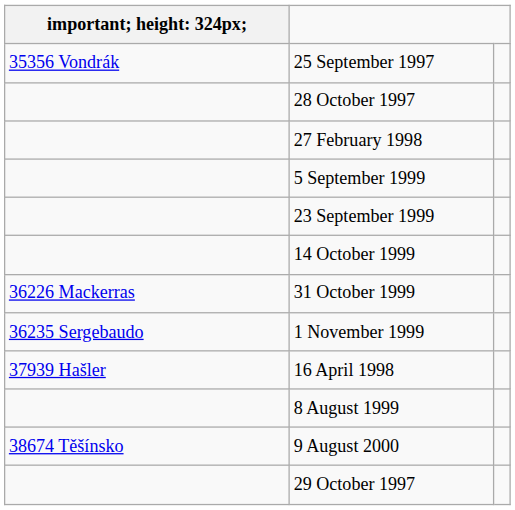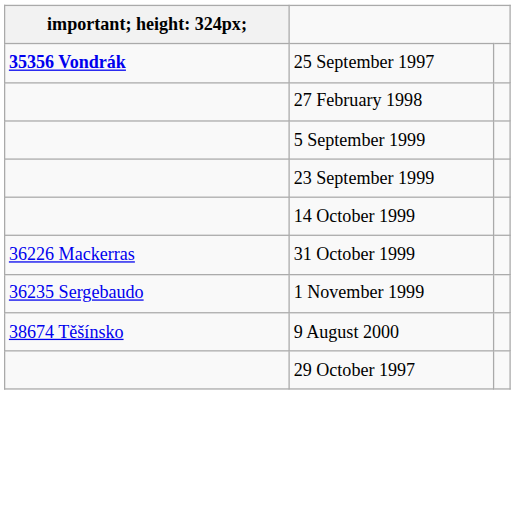25 September 1997 | column 1: normal -> bold
- row: 28 October 1997
- row: 37939 Hašler | 16 April 1998
- row: 8 August 1999
